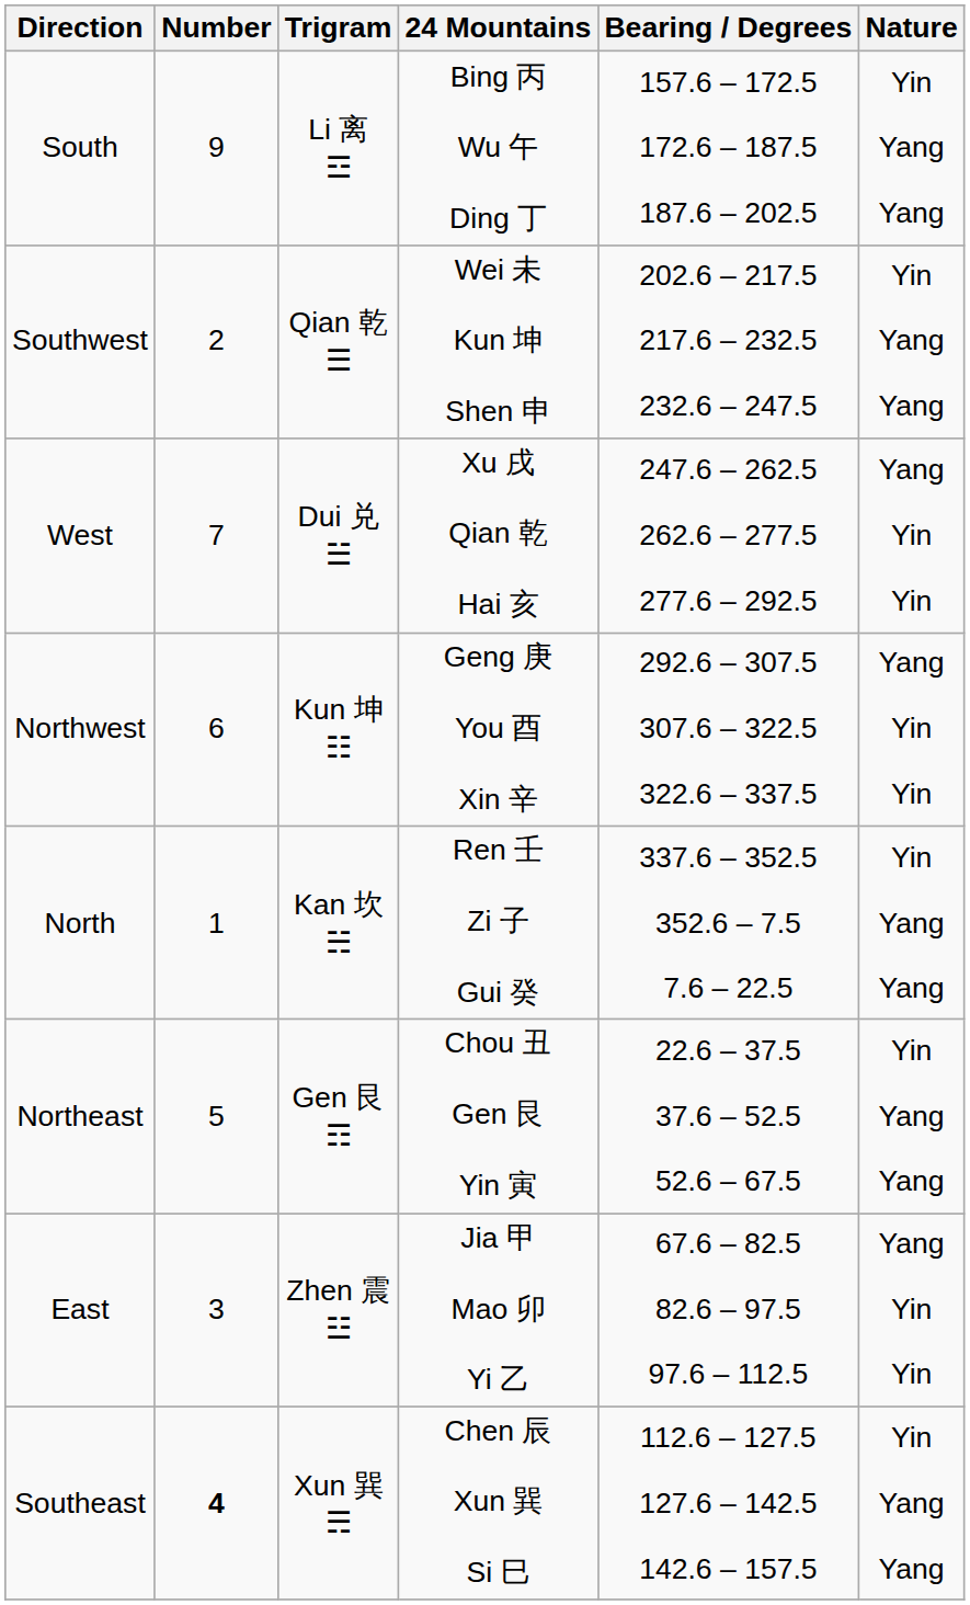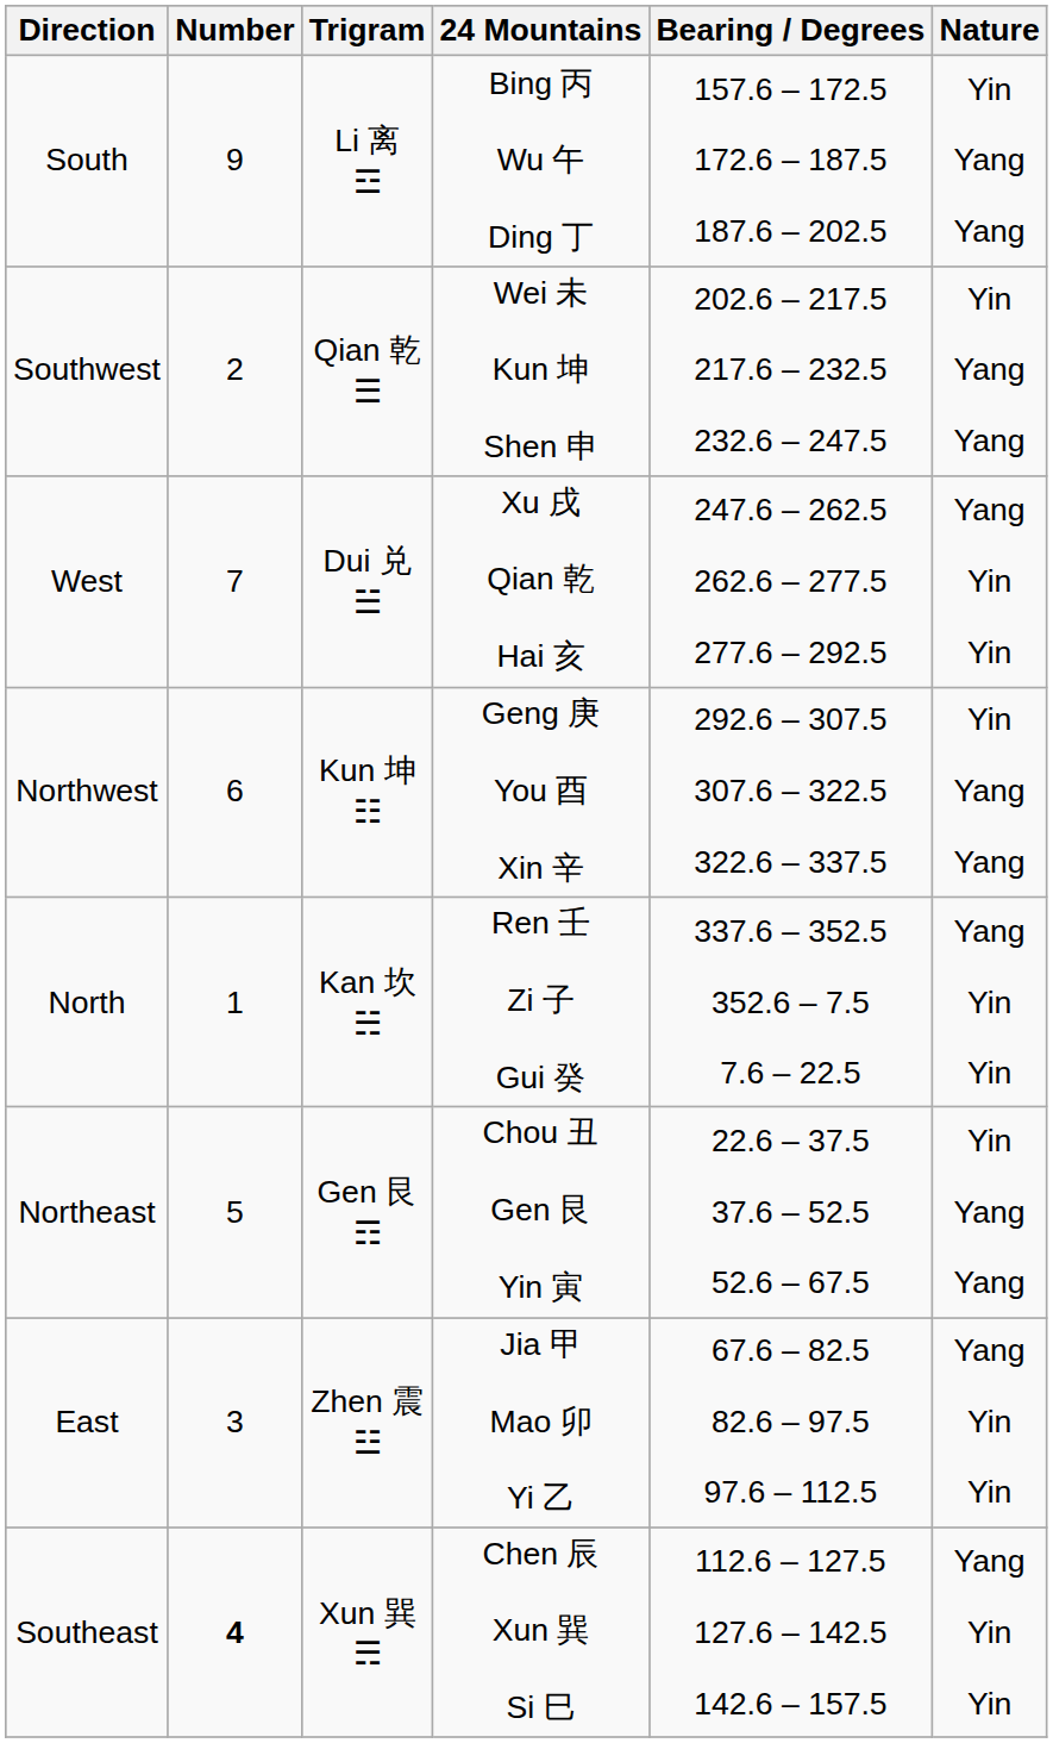Northwest | Nature: Yang Yin Yin -> Yin Yang Yang
North | Nature: Yin Yang Yang -> Yang Yin Yin
Southeast | Nature: Yin Yang Yang -> Yang Yin Yin
